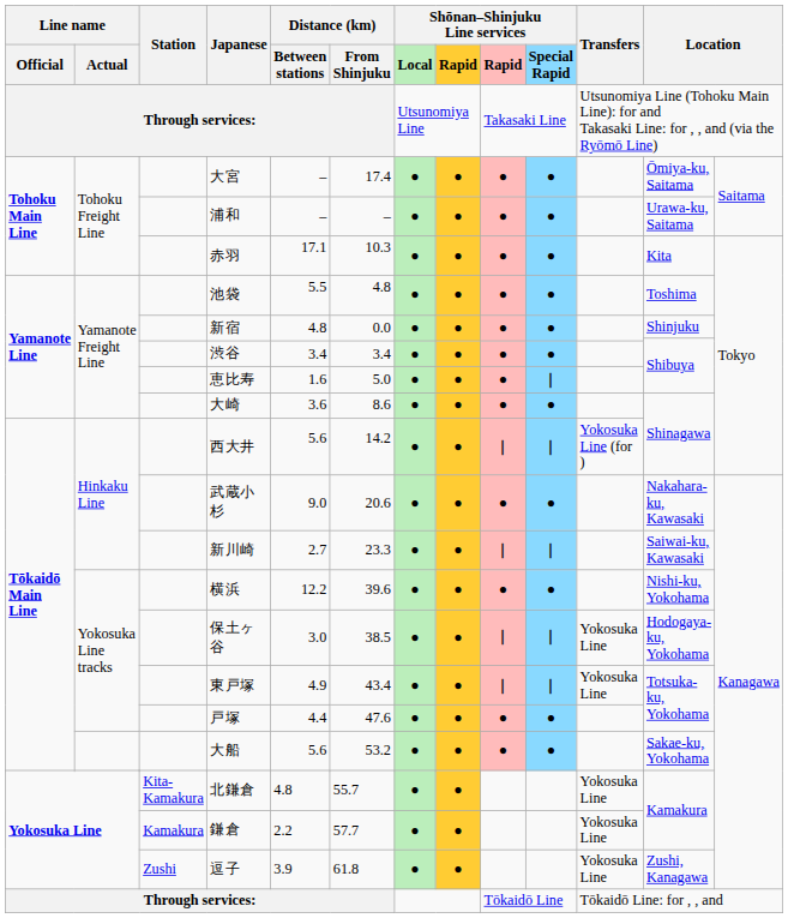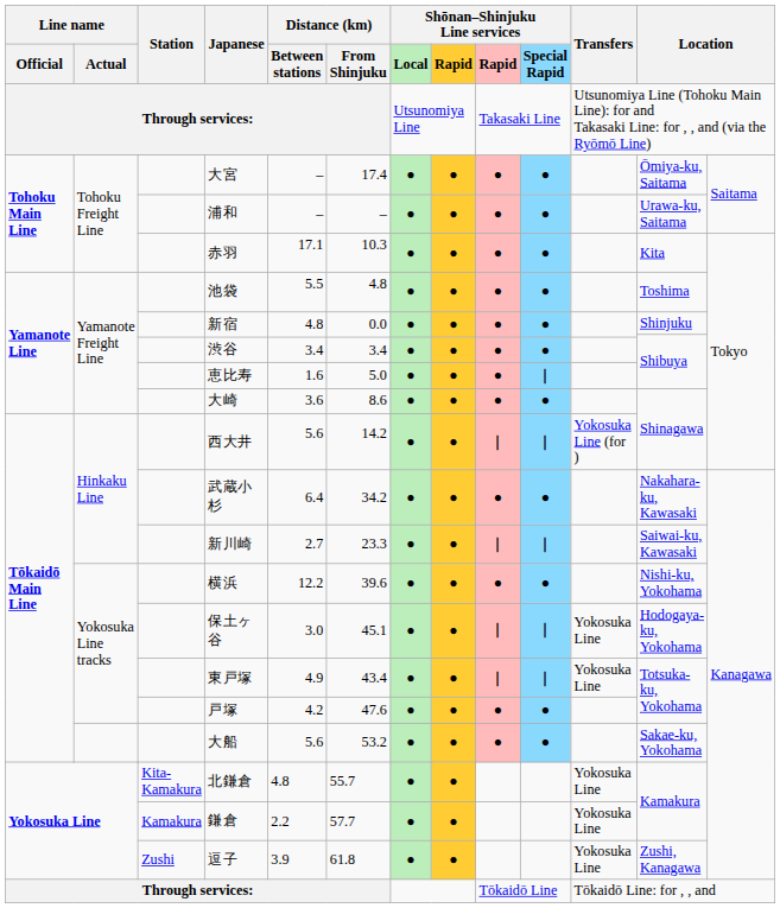武蔵小杉 | Distance (km) / Between stations: 9.0 -> 6.4
武蔵小杉 | Distance (km) / From Shinjuku: 20.6 -> 34.2
保土ヶ谷 | Distance (km) / From Shinjuku: 38.5 -> 45.1
戸塚 | Distance (km) / Between stations: 4.4 -> 4.2
